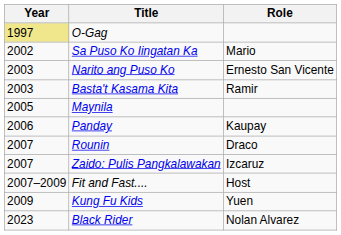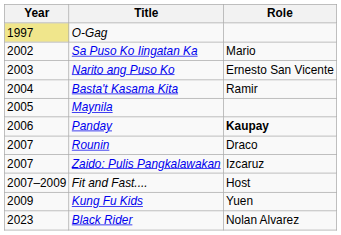Basta't Kasama Kita | Year: 2003 -> 2004
Panday | Role: normal -> bold
